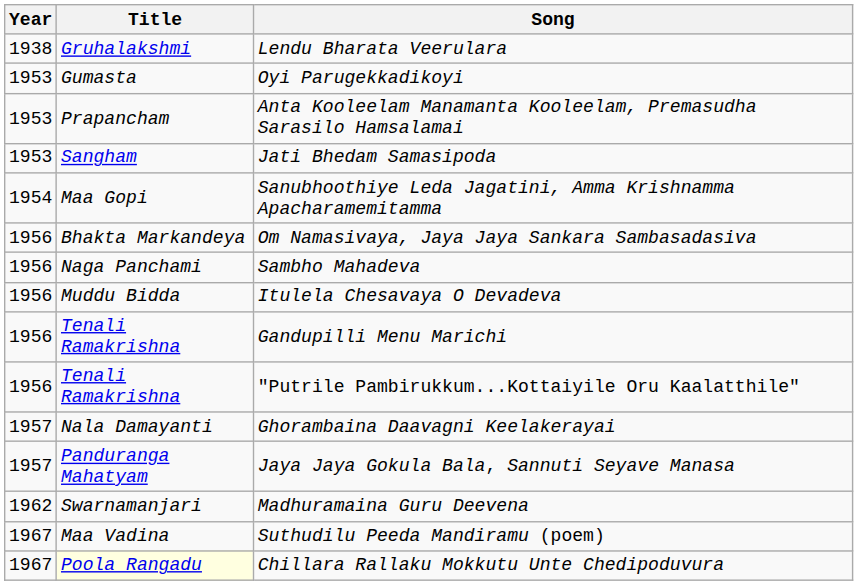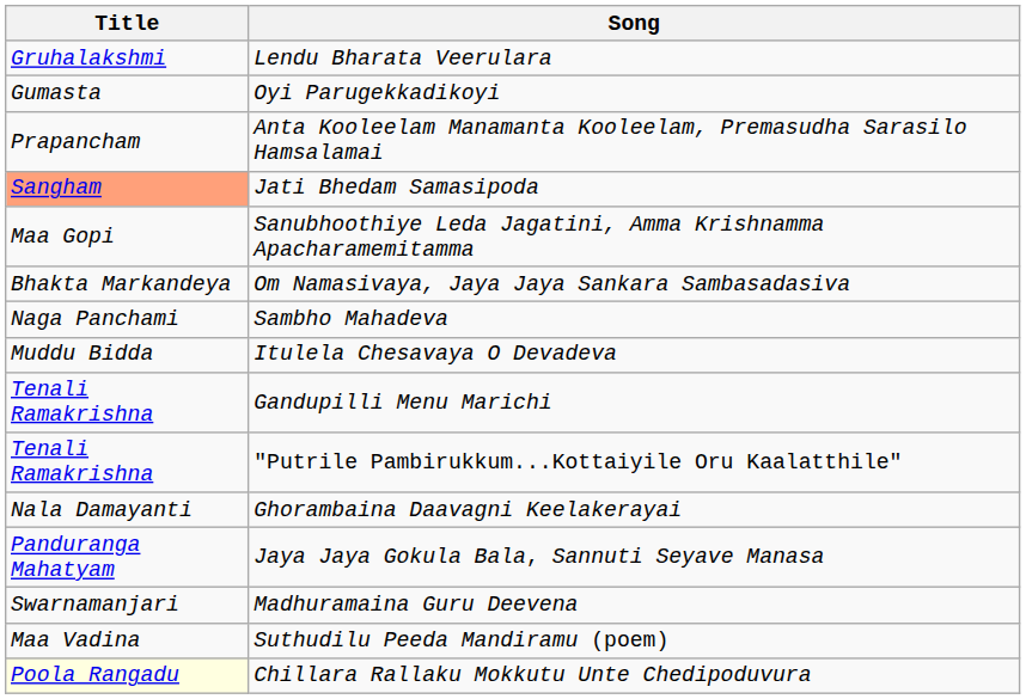- column: Year | 1938 | 1953 | 1953 | 1953 | 1954 | 1956 | 1956 | 1956 | 1956 | 1956 | 1957 | 1957 | 1962 | 1967 | 1967
Jati Bhedam Samasipoda | Title: no background -> lightsalmon background
